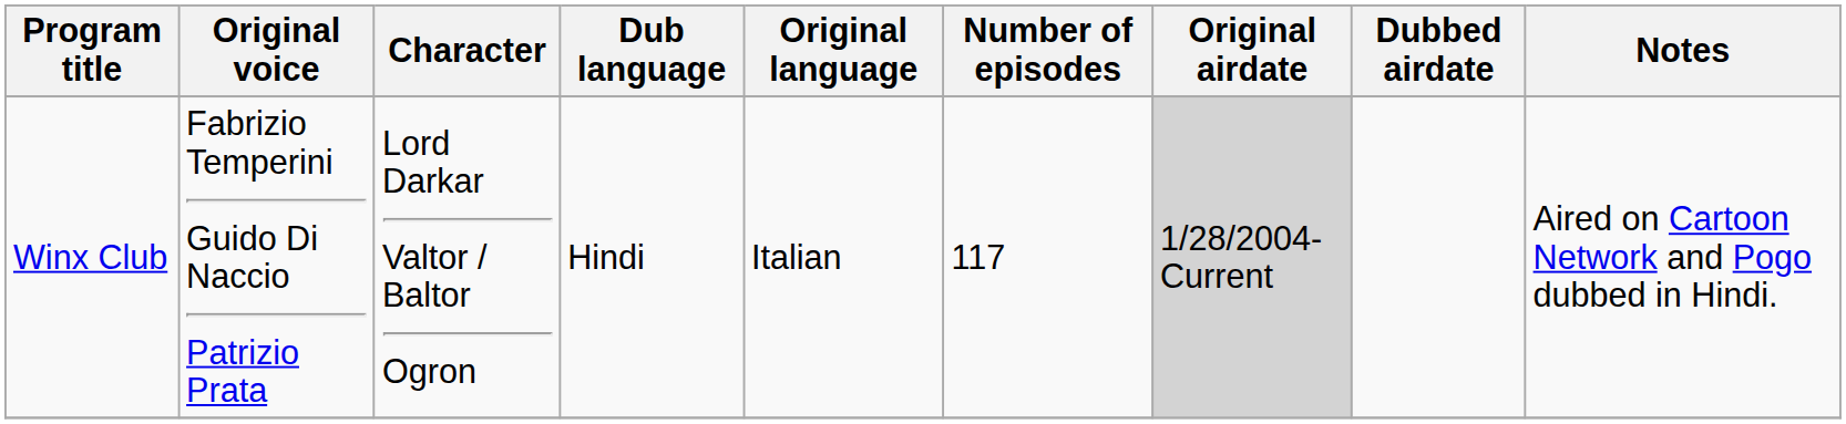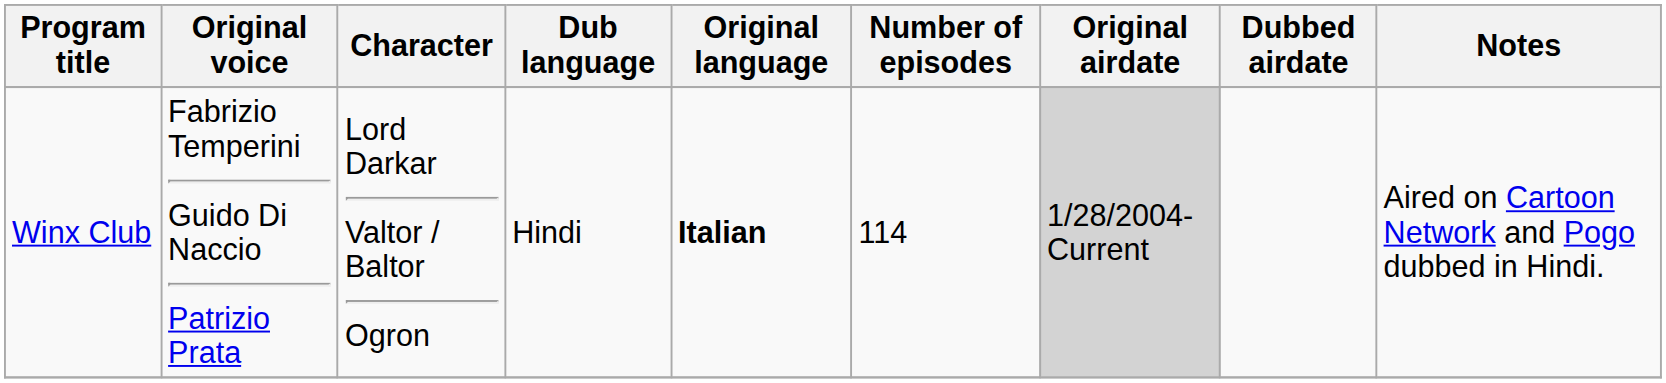Winx Club | Original language: normal -> bold
Winx Club | Number of episodes: 117 -> 114
